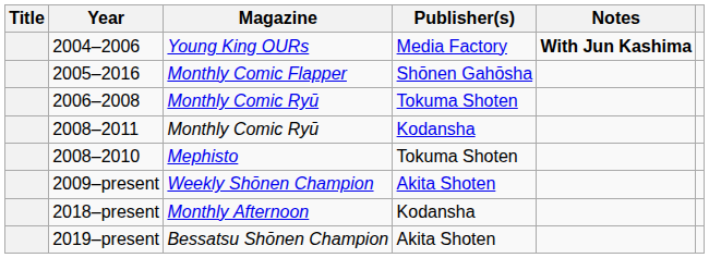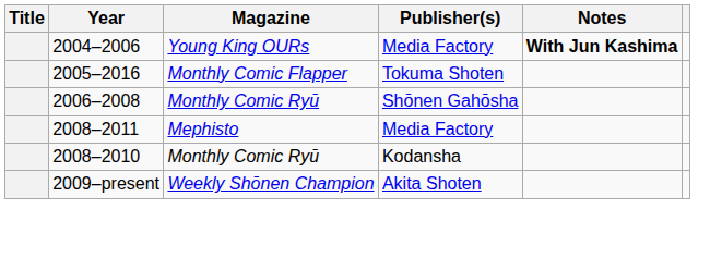2005–2016 | Publisher(s): Shōnen Gahōsha -> Tokuma Shoten
2006–2008 | Publisher(s): Tokuma Shoten -> Shōnen Gahōsha
2008–2011 | Magazine: Monthly Comic Ryū -> Mephisto
2008–2011 | Publisher(s): Kodansha -> Media Factory
2008–2010 | Magazine: Mephisto -> Monthly Comic Ryū
2008–2010 | Publisher(s): Tokuma Shoten -> Kodansha
- row: 2018–present | Monthly Afternoon | Kodansha
- row: 2019–present | Bessatsu Shōnen Champion | Akita Shoten
